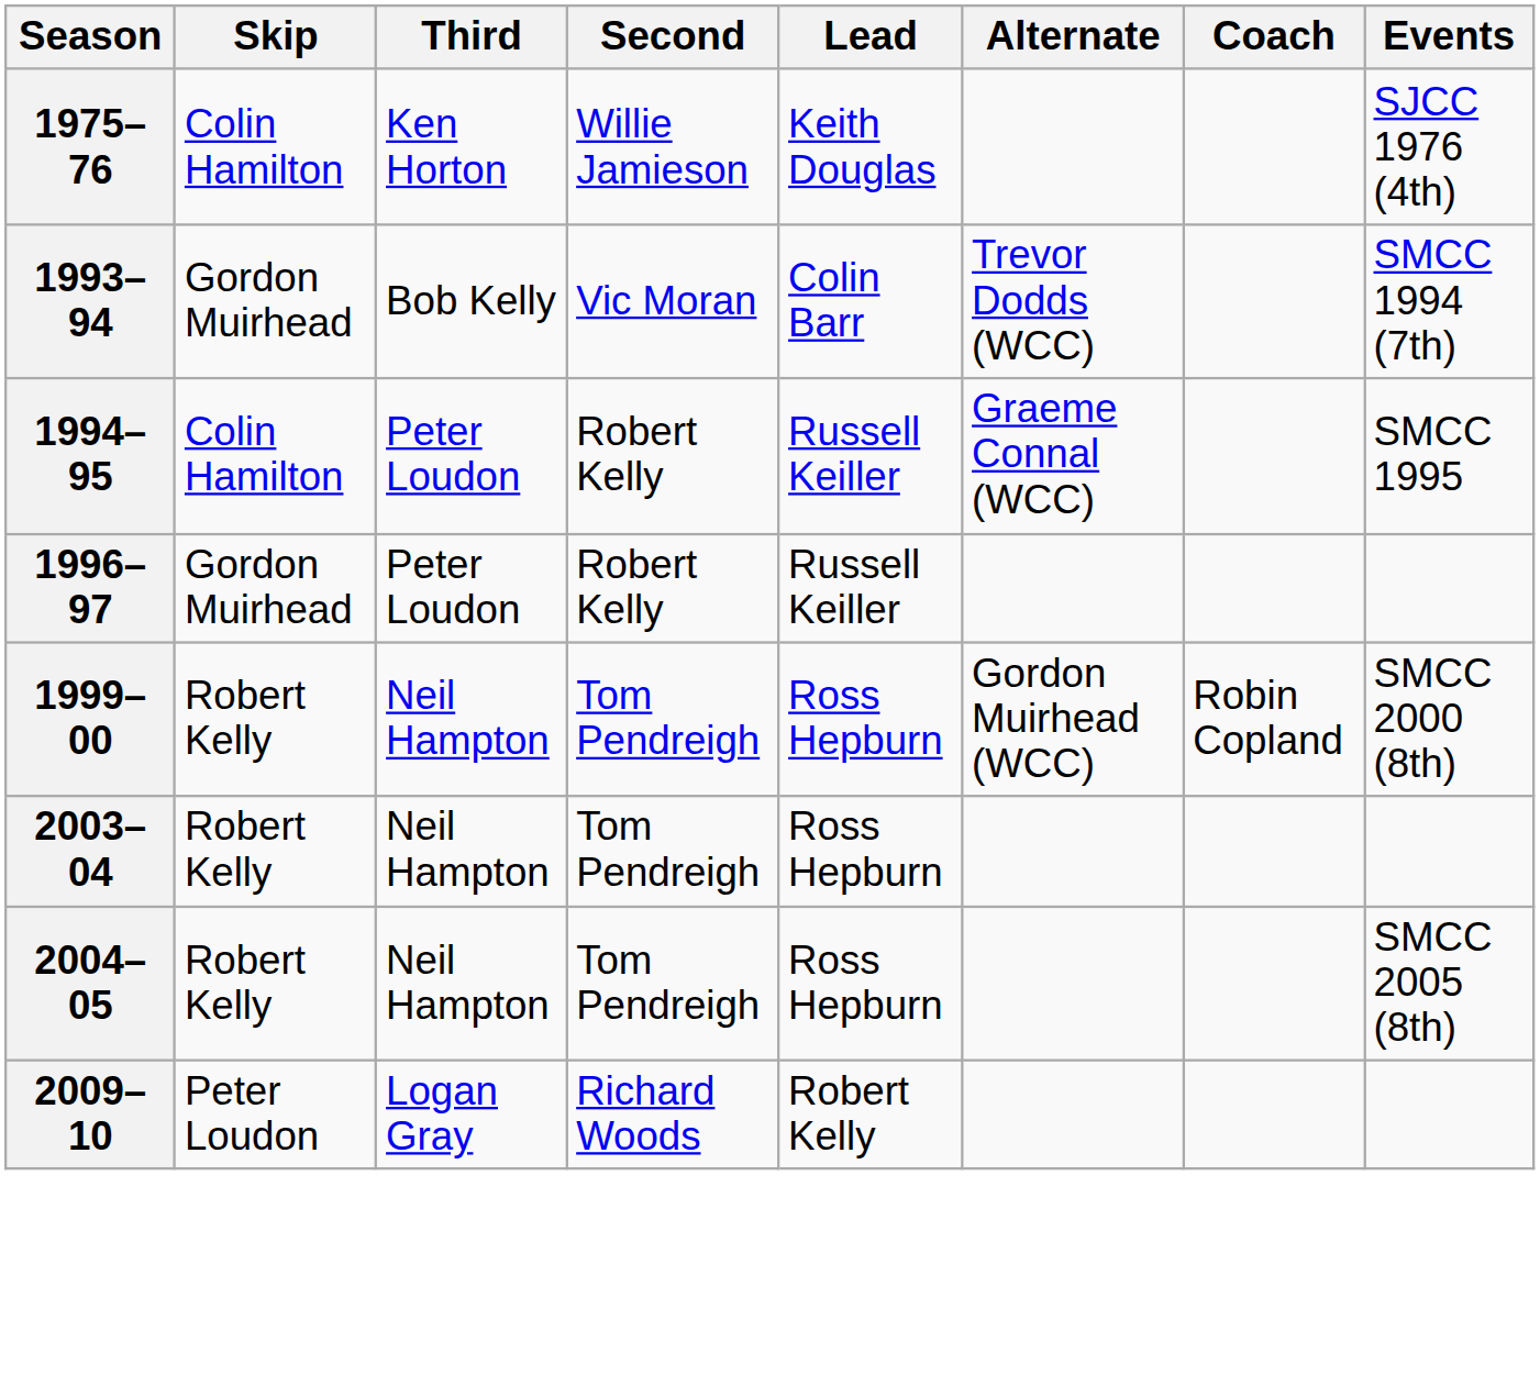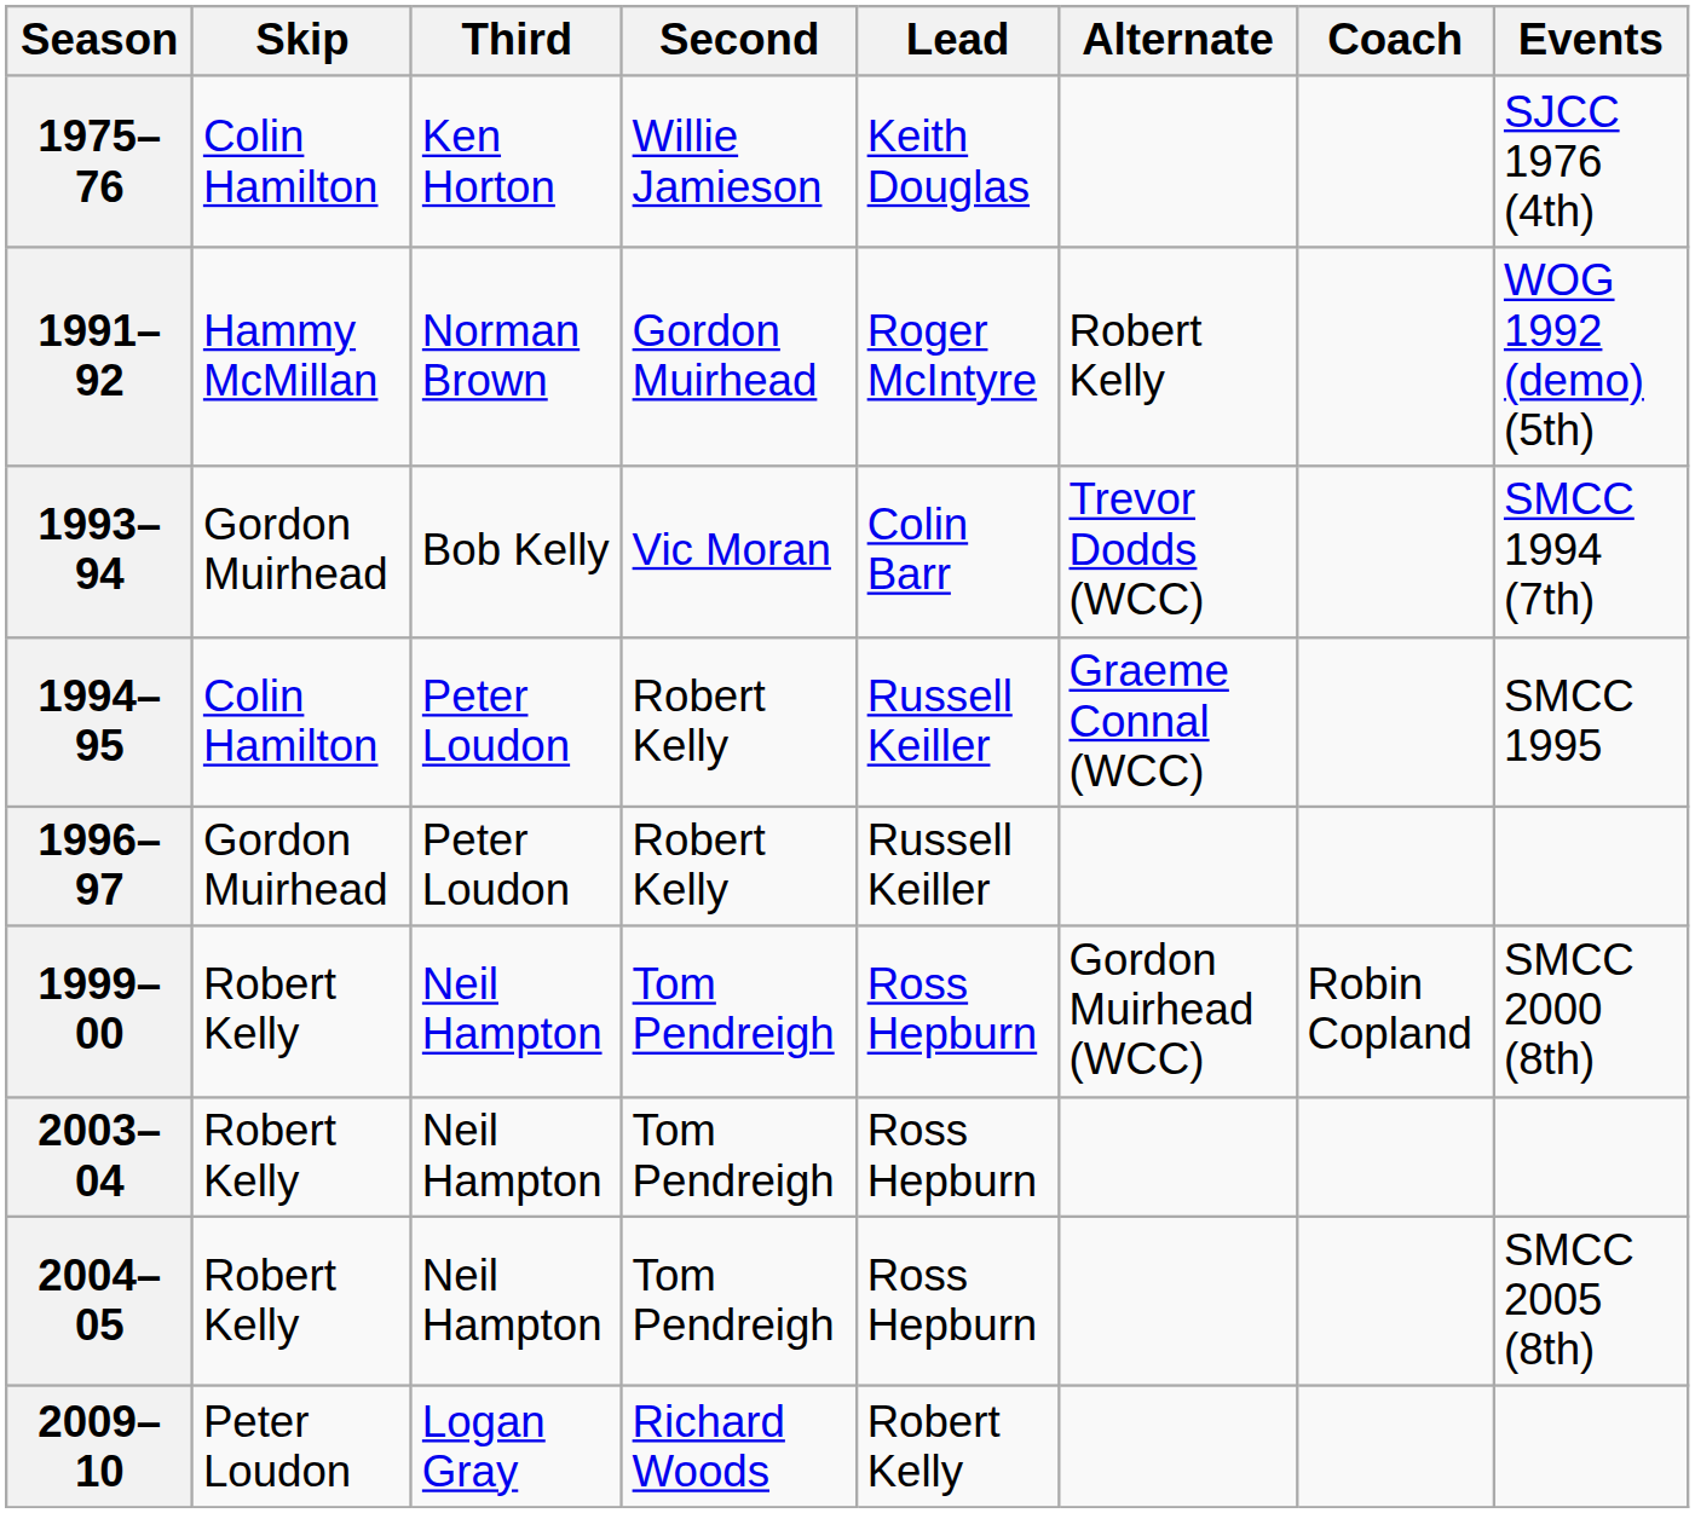+ row: 1991–92 | Hammy McMillan | Norman Brown | Gordon Muirhead | Roger McIntyre | Robert Kelly | WOG 1992 (demo) (5th)
